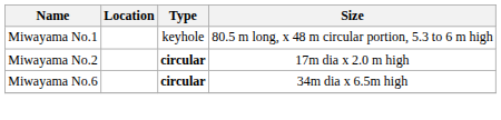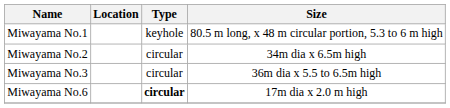Miwayama No.2 | Type: bold -> normal
Miwayama No.2 | Size: 17m dia x 2.0 m high -> 34m dia x 6.5m high
+ row: Miwayama No.3 | circular | 36m dia x 5.5 to 6.5m high
Miwayama No.6 | Size: 34m dia x 6.5m high -> 17m dia x 2.0 m high
